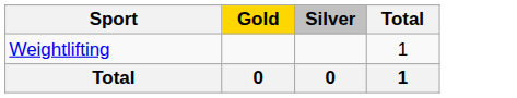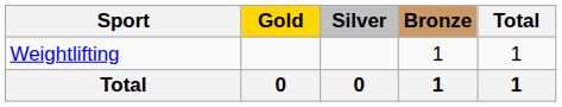+ column: Bronze | 1 | 1
